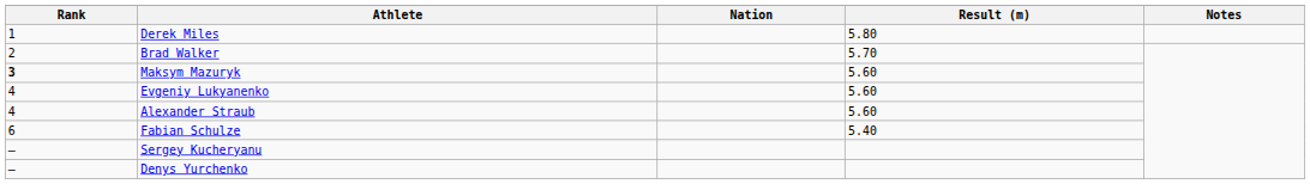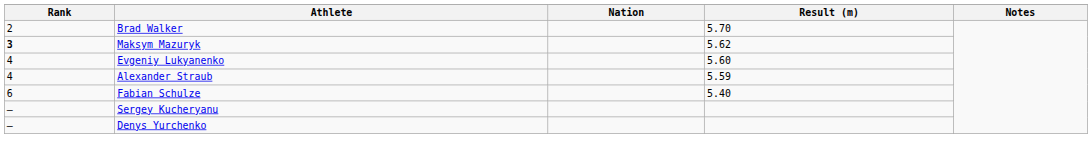- row: 1 | Derek Miles | 5.80
Maksym Mazuryk | Result (m): 5.60 -> 5.62
Alexander Straub | Result (m): 5.60 -> 5.59
